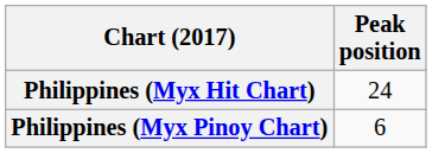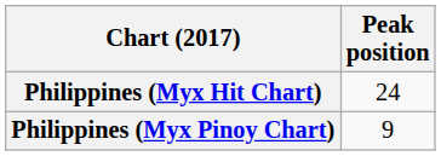Philippines (Myx Pinoy Chart) | Peak position: 6 -> 9
